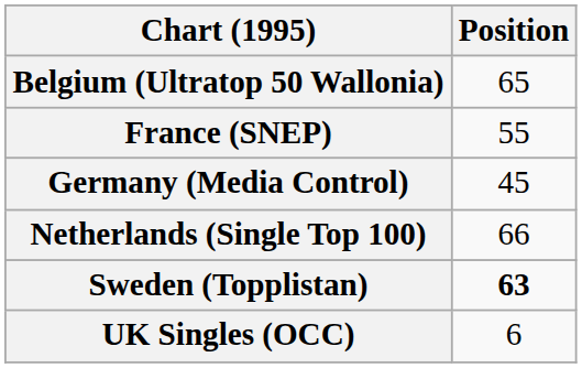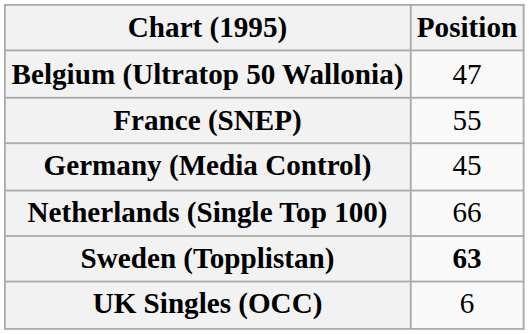Belgium (Ultratop 50 Wallonia) | Position: 65 -> 47
